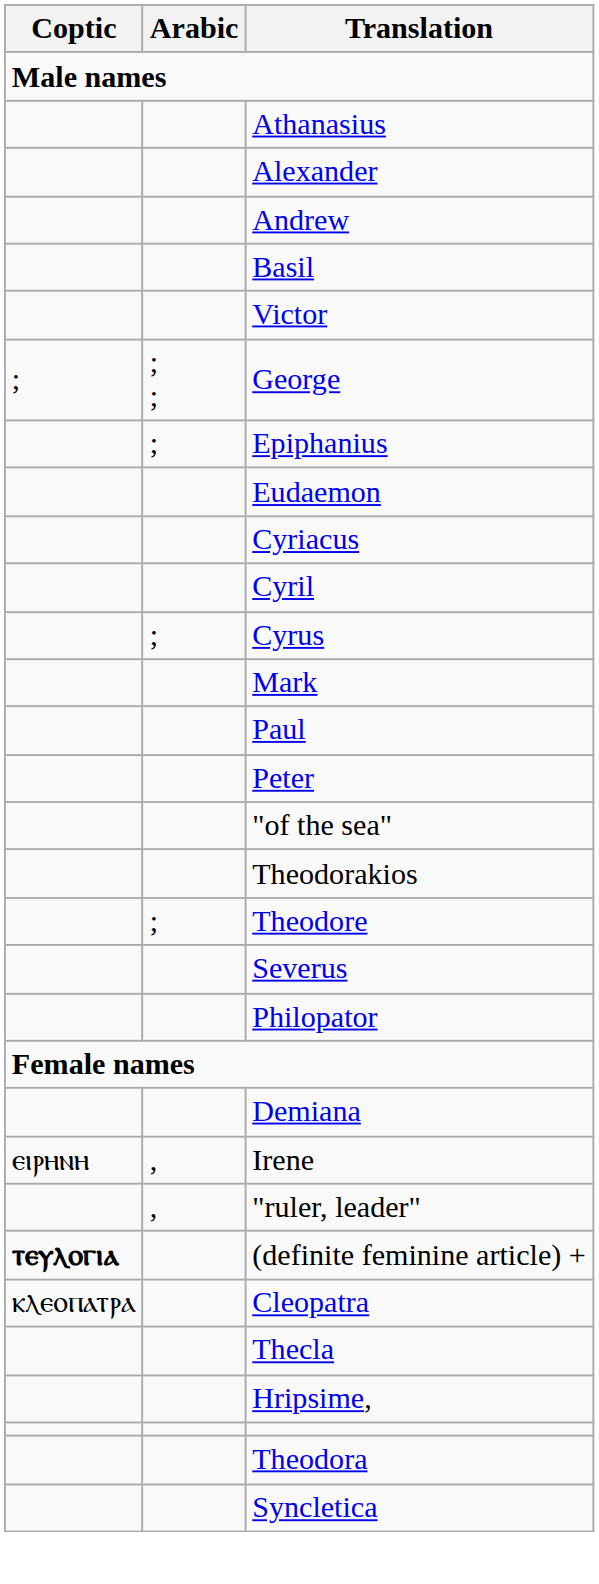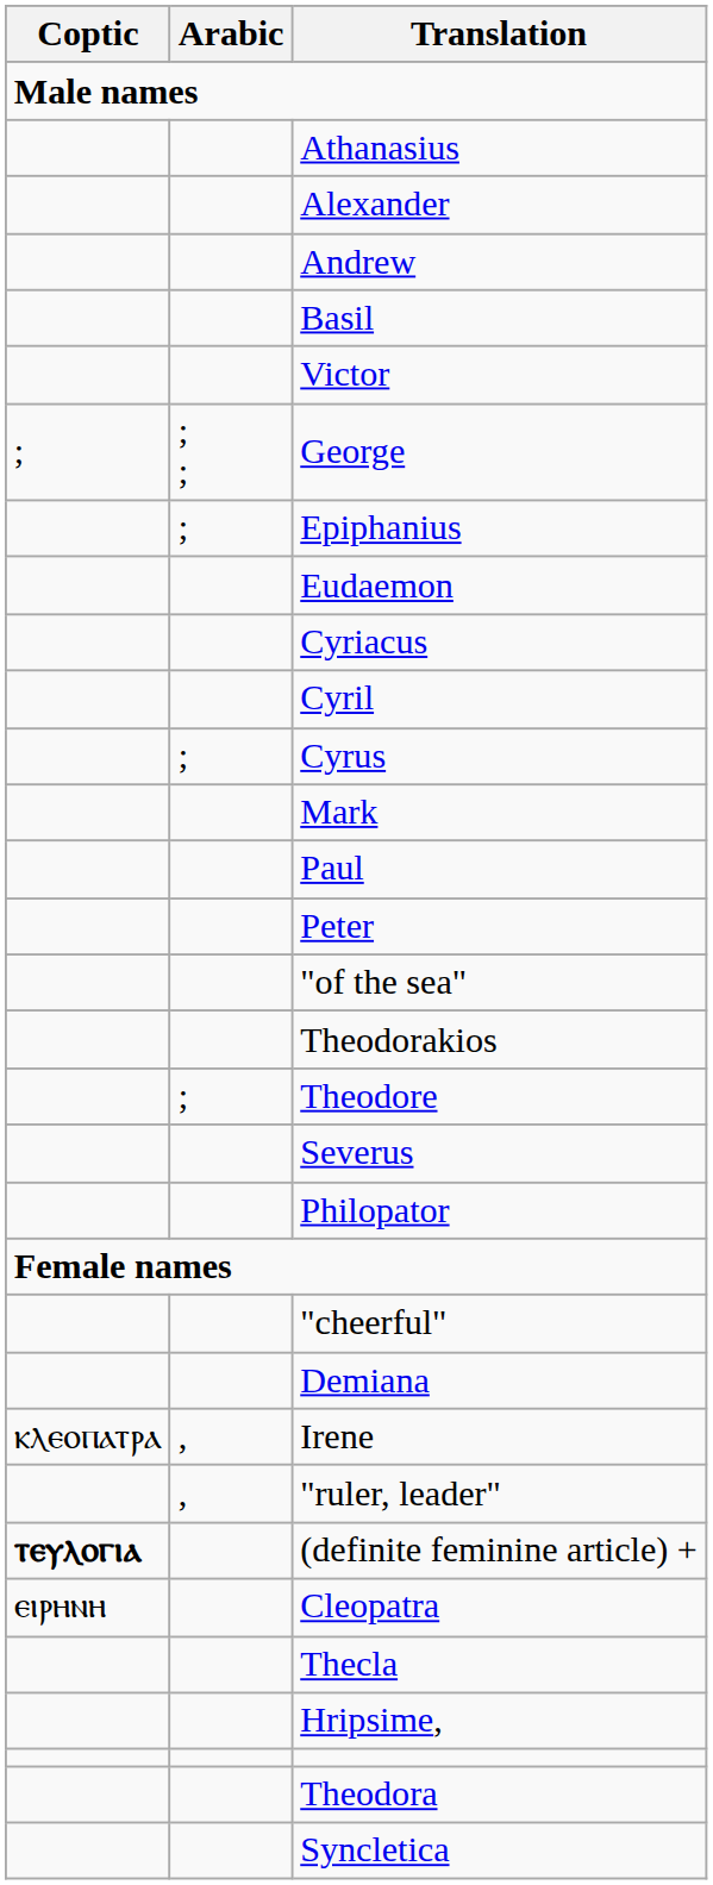+ row: "cheerful"
Irene | Coptic: ⲉⲓⲣⲏⲛⲏ -> ⲕⲗⲉⲟⲡⲁⲧⲣⲁ
Cleopatra | Coptic: ⲕⲗⲉⲟⲡⲁⲧⲣⲁ -> ⲉⲓⲣⲏⲛⲏ
